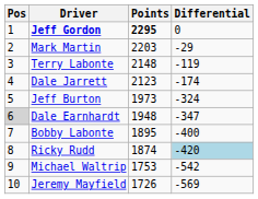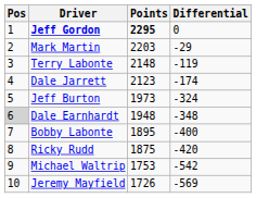Dale Earnhardt | Differential: -347 -> -348
Ricky Rudd | Points: 1874 -> 1875
Ricky Rudd | Differential: lightblue background -> no background
